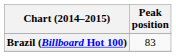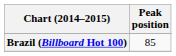Brazil (Billboard Hot 100) | Peak position: 83 -> 85
